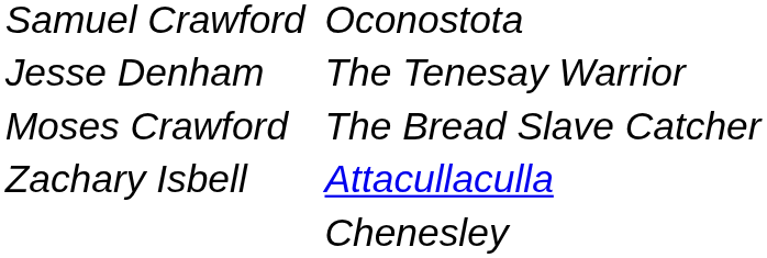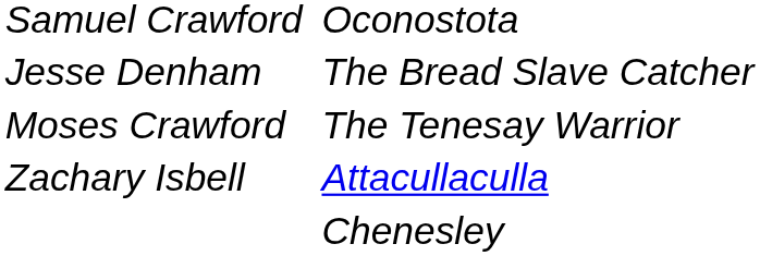Jesse Denham | column 3: The Tenesay Warrior -> The Bread Slave Catcher
Moses Crawford | column 3: The Bread Slave Catcher -> The Tenesay Warrior
